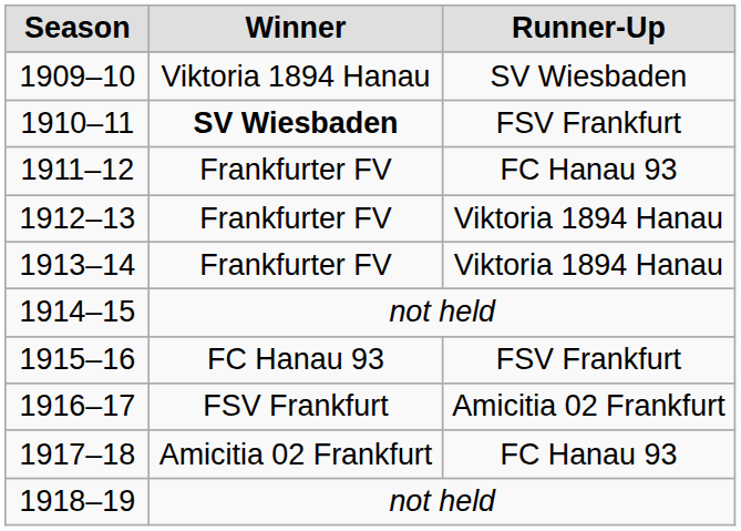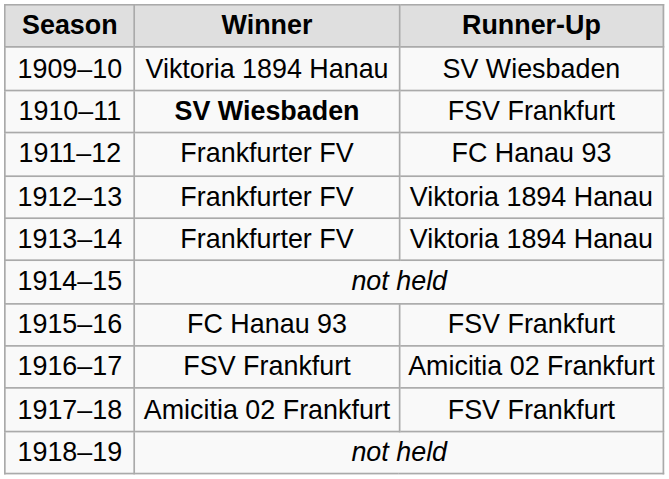1917–18 | Runner-Up: FC Hanau 93 -> FSV Frankfurt
